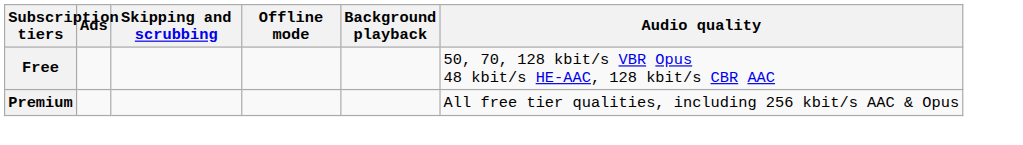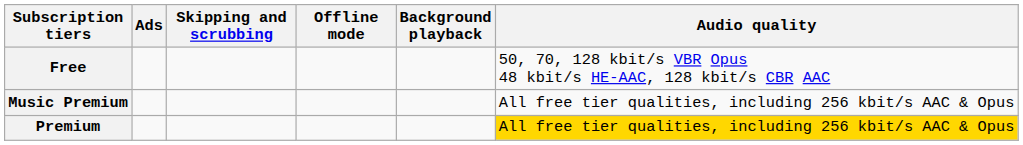+ row: Music Premium | All free tier qualities, including 256 kbit/s AAC & Opus
Premium | Audio quality: no background -> gold background
